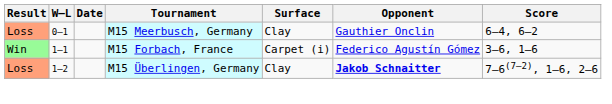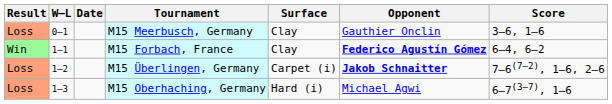M15 Meerbusch, Germany | Score: 6–4, 6–2 -> 3–6, 1–6
M15 Forbach, France | Surface: Carpet (i) -> Clay
M15 Forbach, France | Opponent: normal -> bold
M15 Forbach, France | Score: 3–6, 1–6 -> 6–4, 6–2
M15 Überlingen, Germany | Surface: Clay -> Carpet (i)
+ row: Loss | 1–3 | M15 Oberhaching, Germany | Hard (i) | Michael Agwi | 6–7(3–7), 1–6
